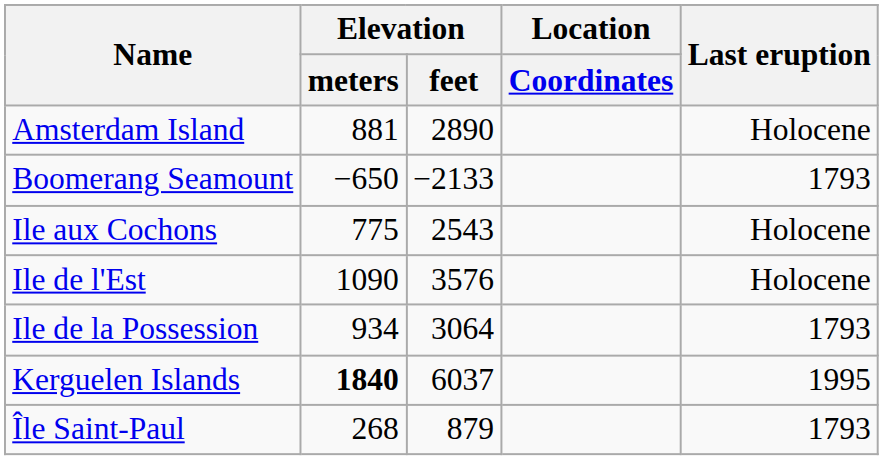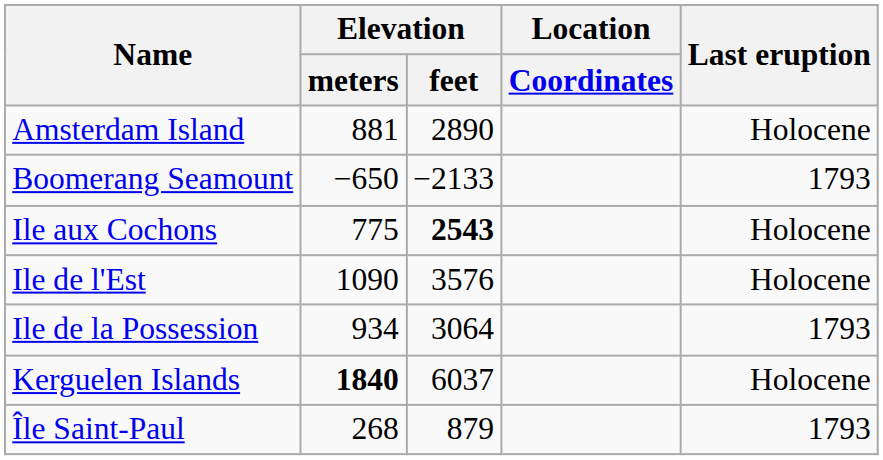Ile aux Cochons | Elevation / feet: normal -> bold
Kerguelen Islands | Last eruption: 1995 -> Holocene
